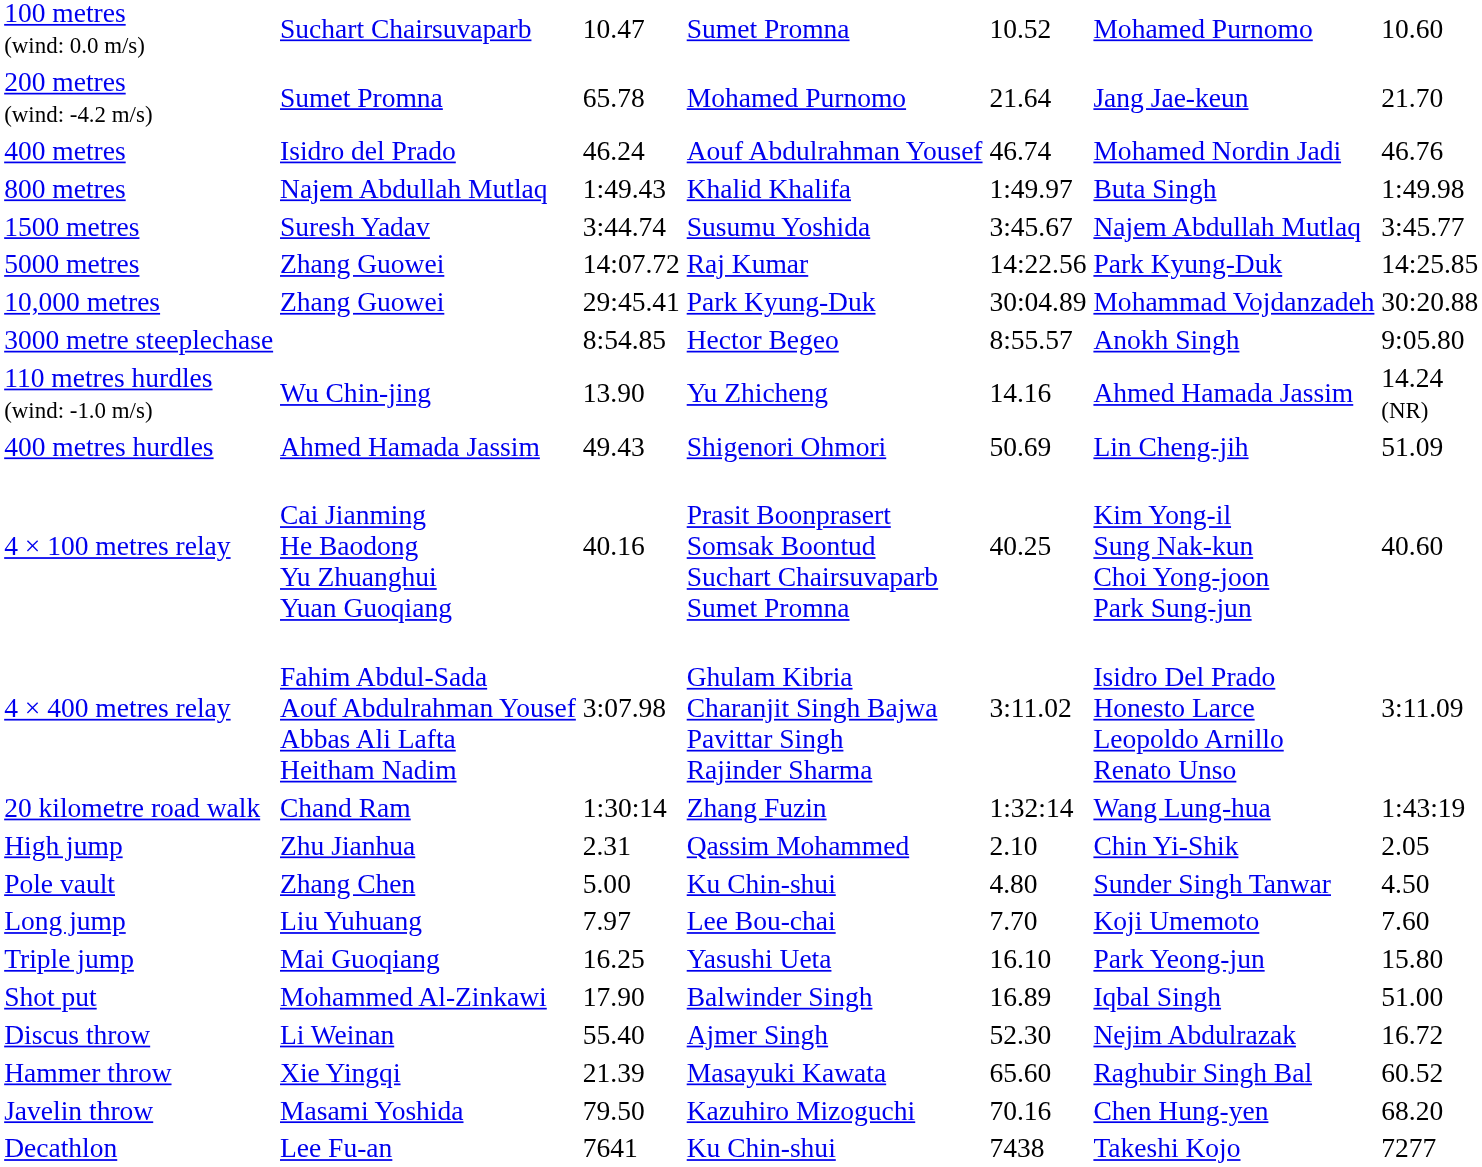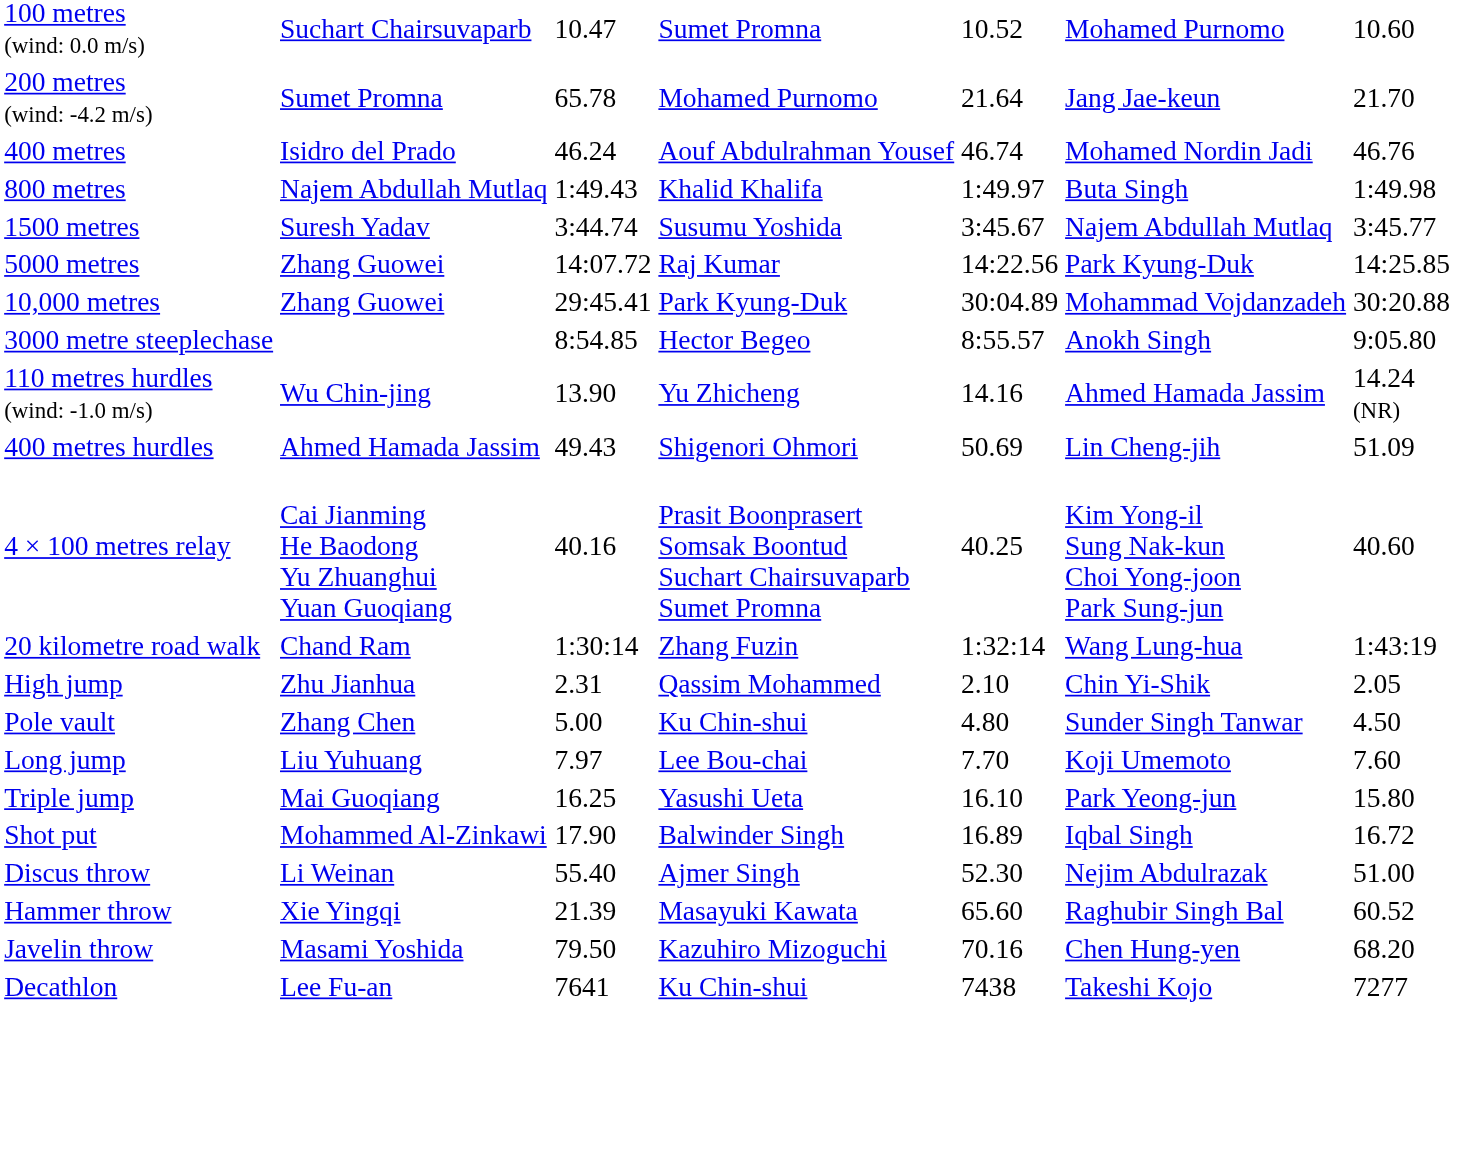- row: 4 × 400 metres relay | Fahim Abdul-Sada Aouf Abdulrahman Yousef Abbas Ali Lafta Heitham Nadim | 3:07.98 | Ghulam Kibria Charanjit Singh Bajwa Pavittar Singh Rajinder Sharma | 3:11.02 | Isidro Del Prado Honesto Larce Leopoldo Arnillo Renato Unso | 3:11.09
Shot put | column 7: 51.00 -> 16.72
Discus throw | column 7: 16.72 -> 51.00
